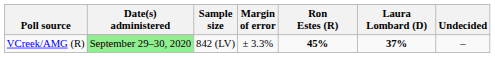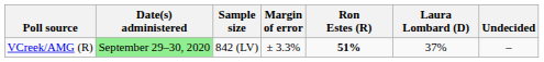VCreek/AMG (R) | Ron Estes (R): 45% -> 51%
VCreek/AMG (R) | Laura Lombard (D): bold -> normal
